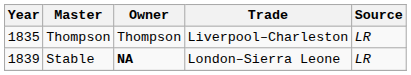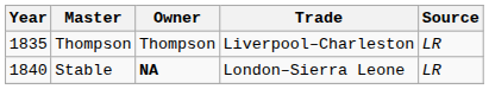Stable | Year: 1839 -> 1840
